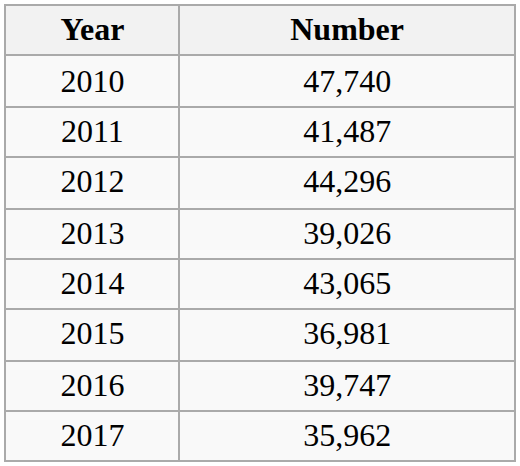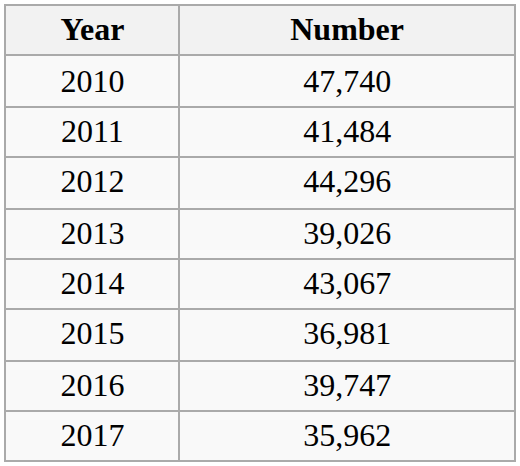2011 | Number: 41,487 -> 41,484
2014 | Number: 43,065 -> 43,067
